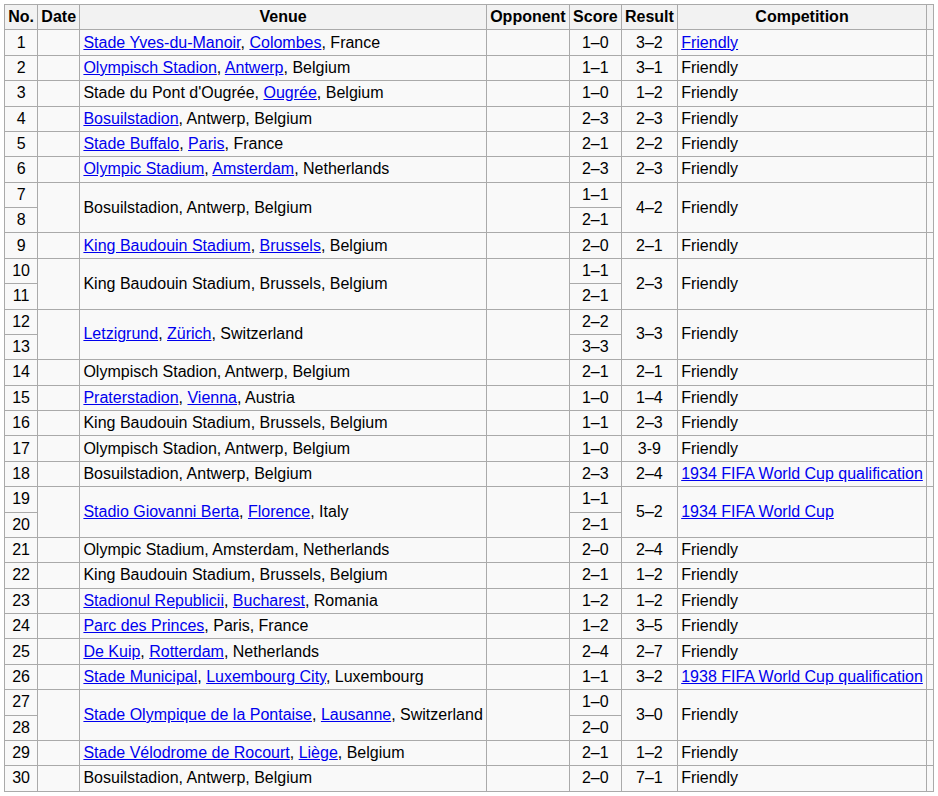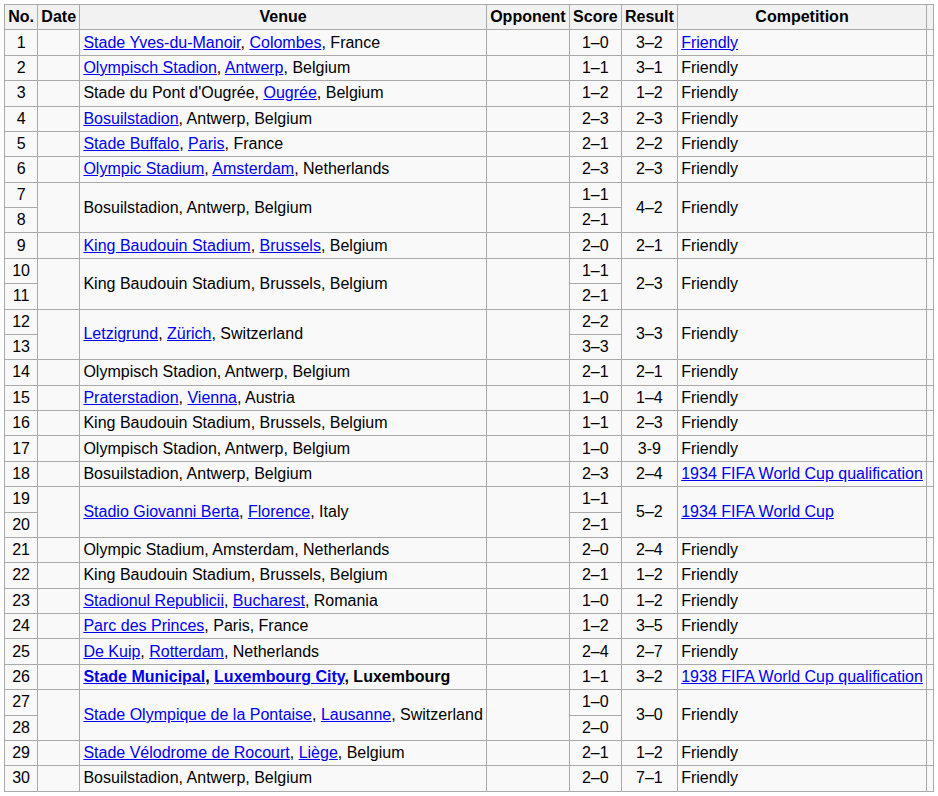3 | Score: 1–0 -> 1–2
23 | Score: 1–2 -> 1–0
26 | Venue: normal -> bold
